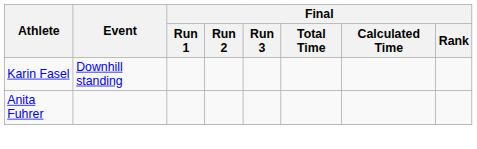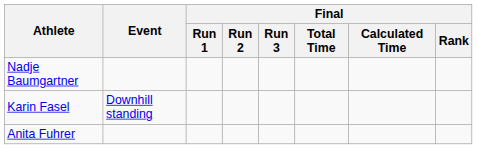+ row: Nadje Baumgartner
